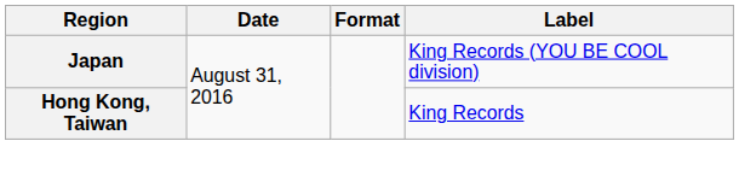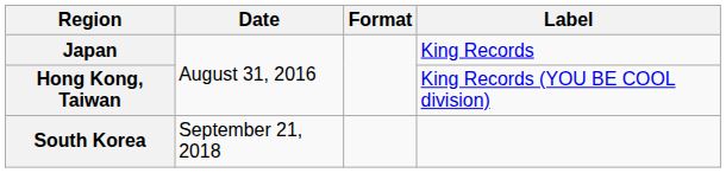Japan | Label: King Records (YOU BE COOL division) -> King Records
Hong Kong, Taiwan | Label: King Records -> King Records (YOU BE COOL division)
+ row: South Korea | September 21, 2018
